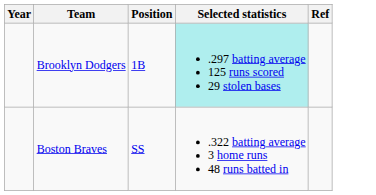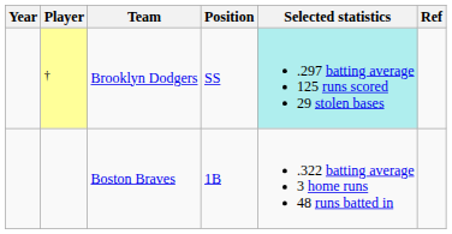+ column: Player | †
Brooklyn Dodgers | Position: 1B -> SS
Boston Braves | Position: SS -> 1B
